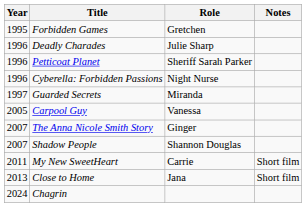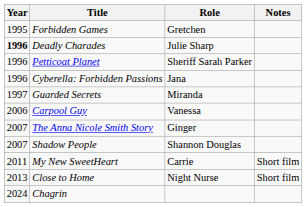Deadly Charades | Year: normal -> bold
Cyberella: Forbidden Passions | Role: Night Nurse -> Jana
Carpool Guy | Year: 2005 -> 2006
Close to Home | Role: Jana -> Night Nurse
